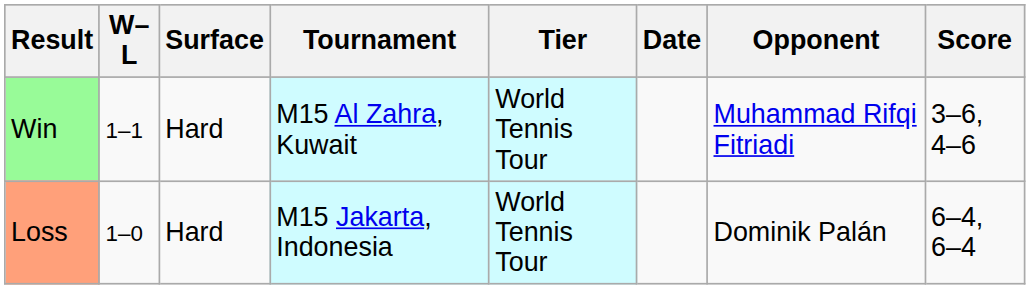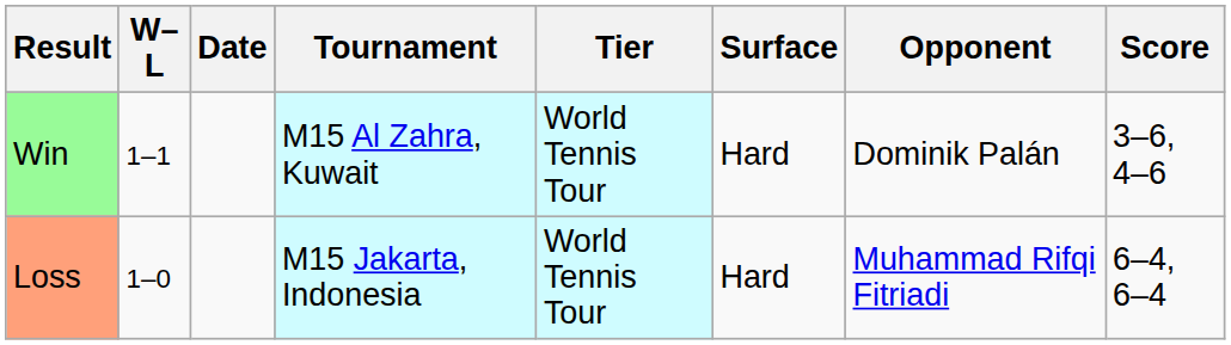columns swapped: Date <-> Surface
Win | Opponent: Muhammad Rifqi Fitriadi -> Dominik Palán
Loss | Opponent: Dominik Palán -> Muhammad Rifqi Fitriadi
